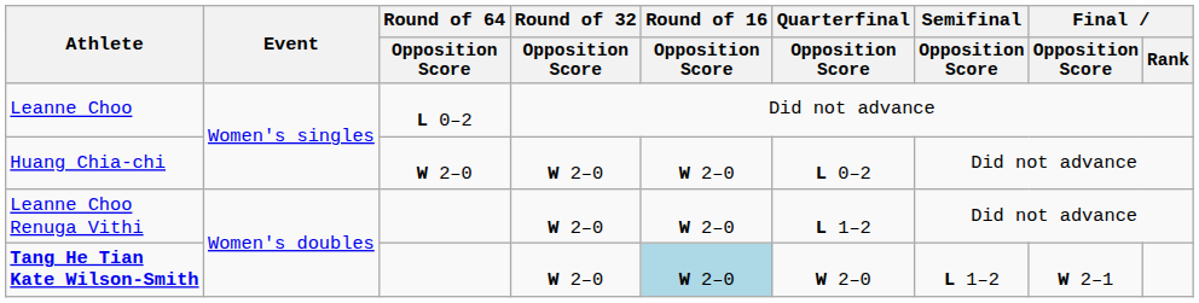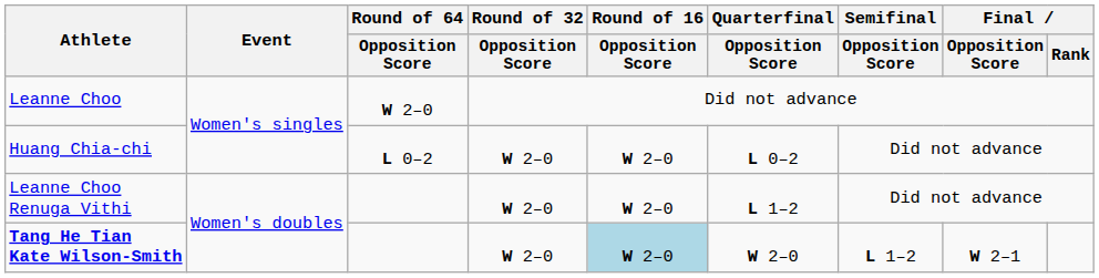Leanne Choo | Round of 64 / Opposition Score: L 0–2 -> W 2–0
Huang Chia-chi | Round of 64 / Opposition Score: W 2–0 -> L 0–2
